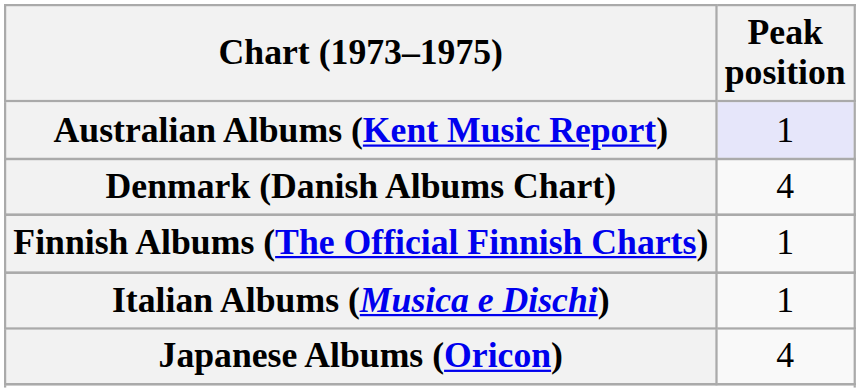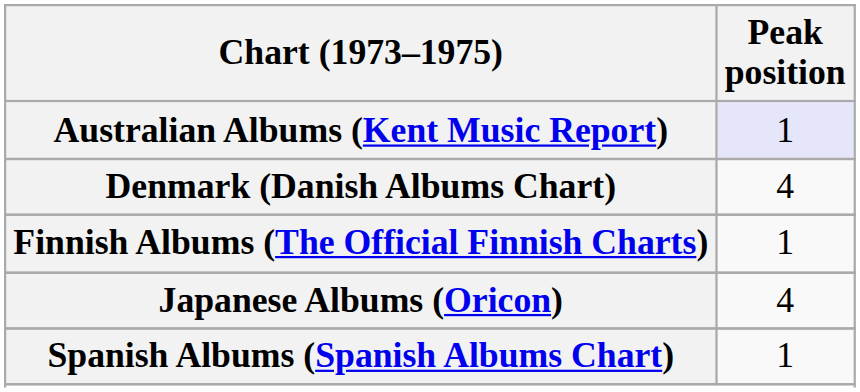- row: Italian Albums (Musica e Dischi) | 1
+ row: Spanish Albums (Spanish Albums Chart) | 1
